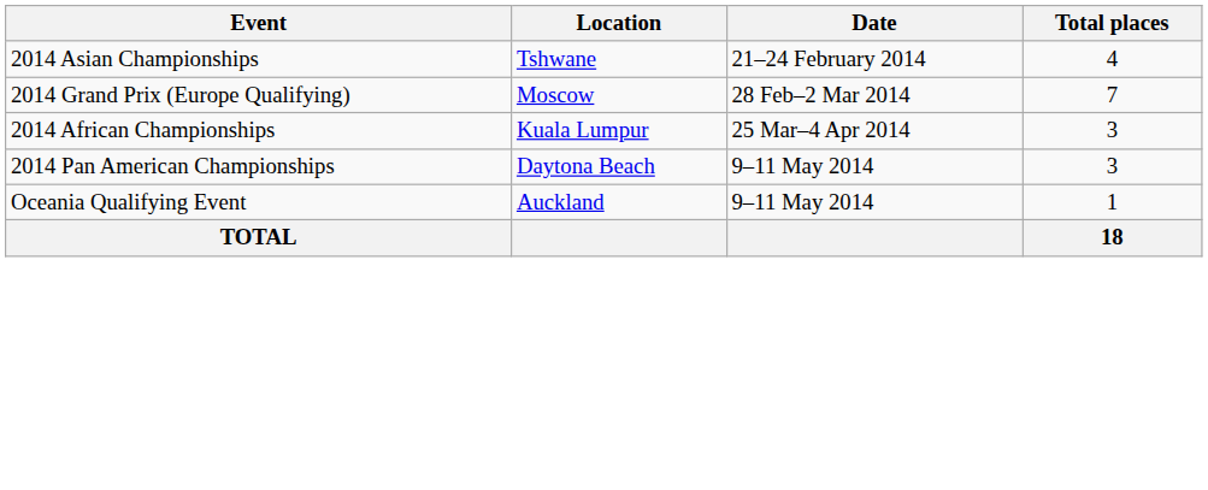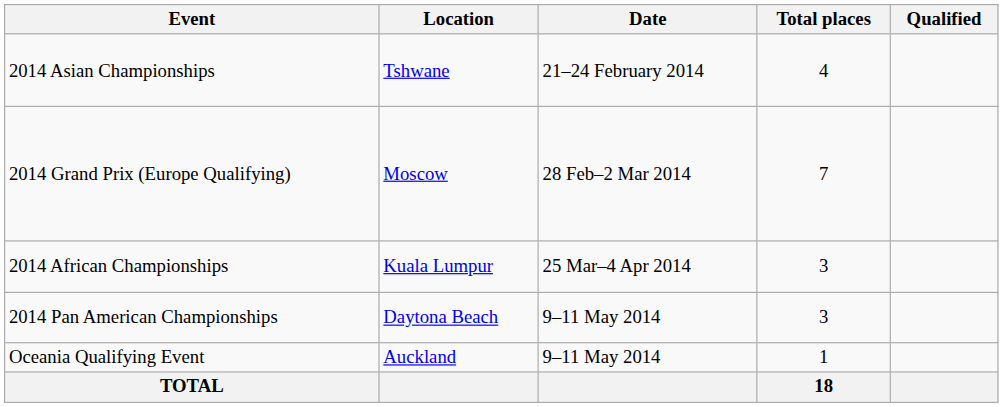+ column: Qualified
